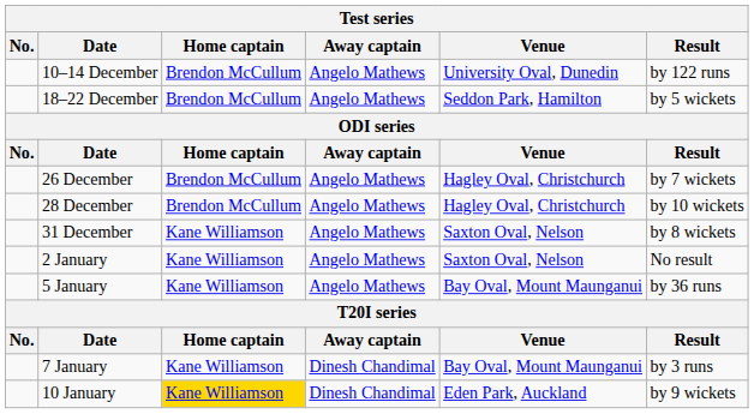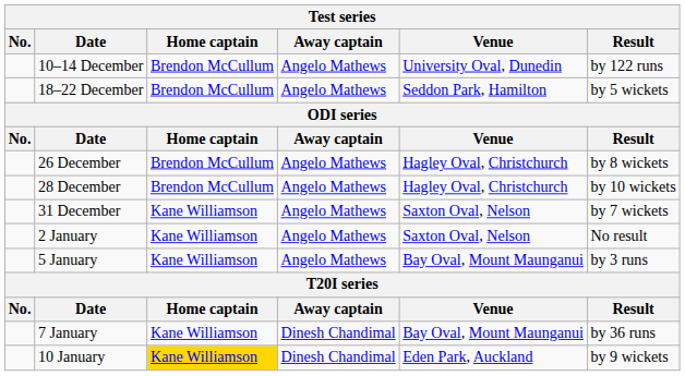26 December | Result: by 7 wickets -> by 8 wickets
31 December | Result: by 8 wickets -> by 7 wickets
5 January | Result: by 36 runs -> by 3 runs
7 January | Result: by 3 runs -> by 36 runs
